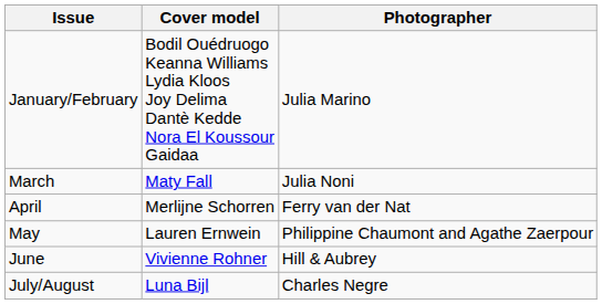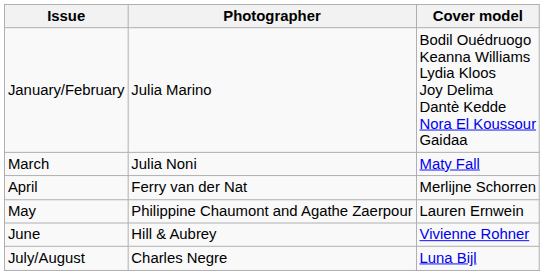columns swapped: Cover model <-> Photographer
